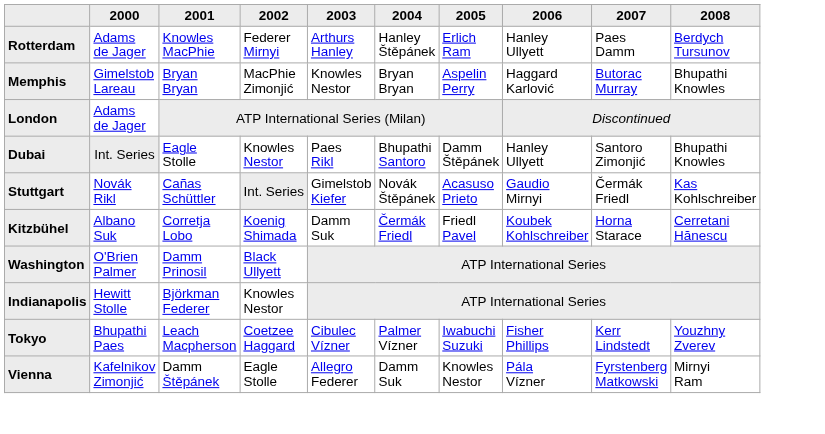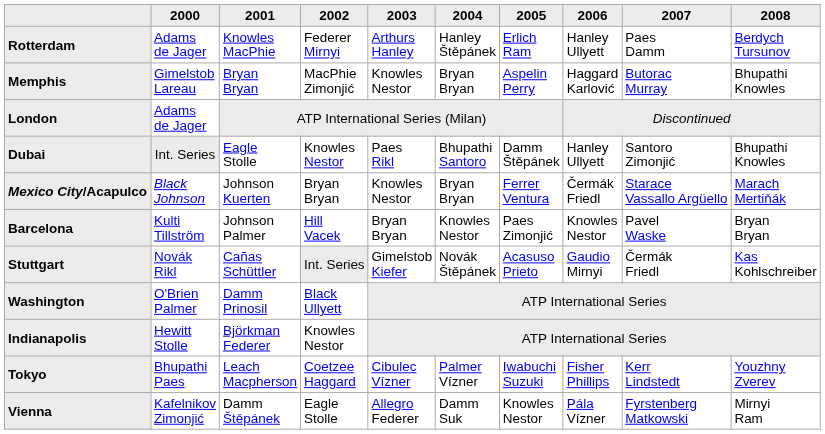+ row: Mexico City/Acapulco | Black Johnson | Johnson Kuerten | Bryan Bryan | Knowles Nestor | Bryan Bryan | Ferrer Ventura | Čermák Friedl | Starace Vassallo Argüello | Marach Mertiňák
+ row: Barcelona | Kulti Tillström | Johnson Palmer | Hill Vacek | Bryan Bryan | Knowles Nestor | Paes Zimonjić | Knowles Nestor | Pavel Waske | Bryan Bryan
- row: Kitzbühel | Albano Suk | Corretja Lobo | Koenig Shimada | Damm Suk | Čermák Friedl | Friedl Pavel | Koubek Kohlschreiber | Horna Starace | Cerretani Hănescu
